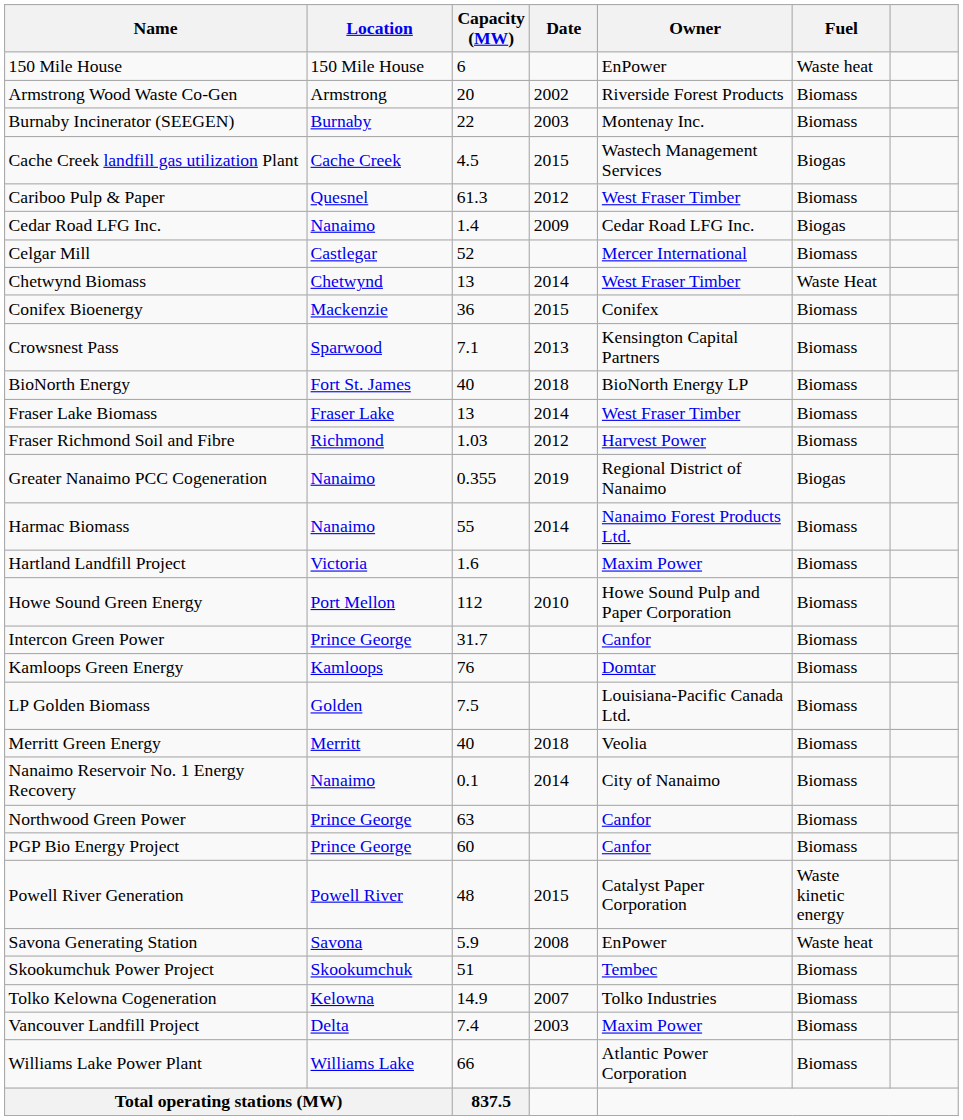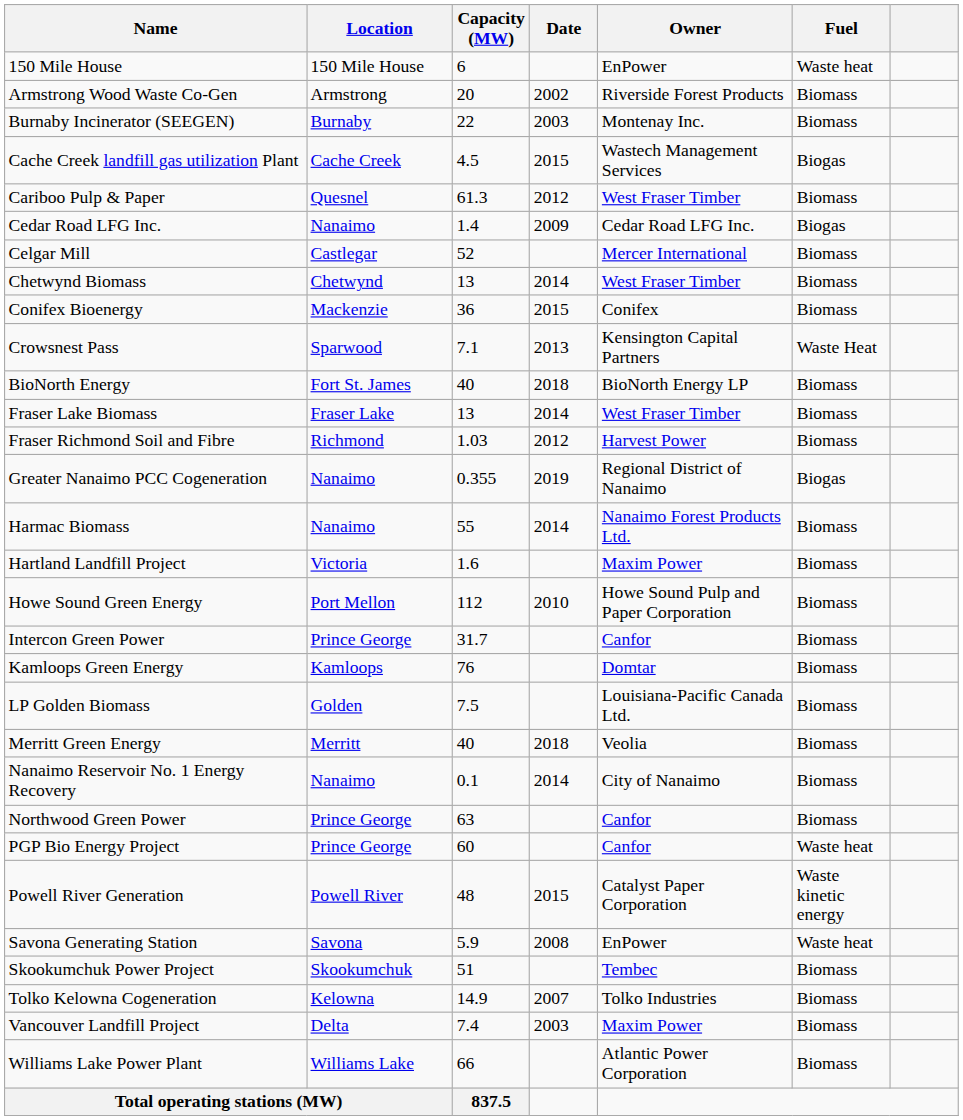Chetwynd Biomass | Fuel: Waste Heat -> Biomass
Crowsnest Pass | Fuel: Biomass -> Waste Heat
PGP Bio Energy Project | Fuel: Biomass -> Waste heat
